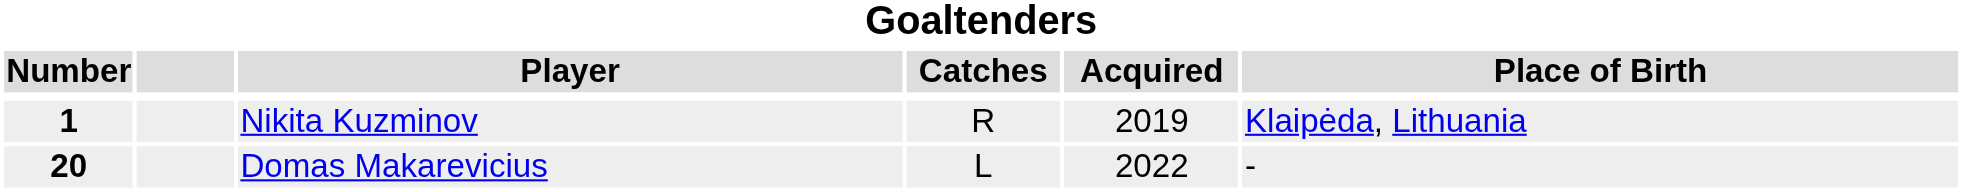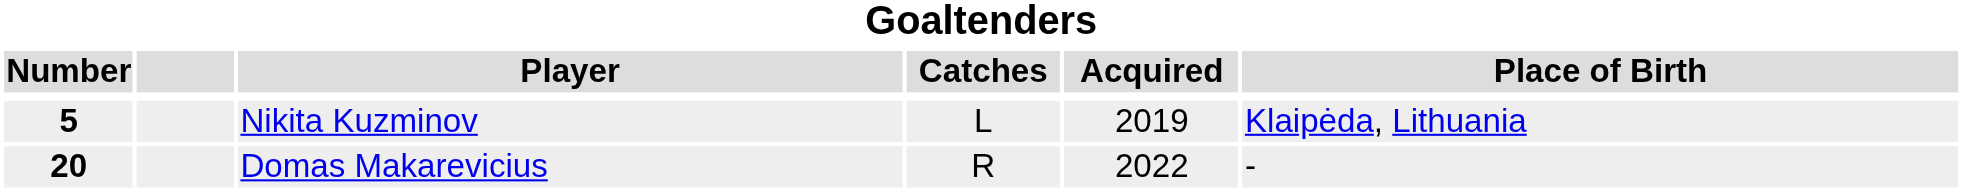Nikita Kuzminov | Number: 1 -> 5
Nikita Kuzminov | Catches: R -> L
Domas Makarevicius | Catches: L -> R
